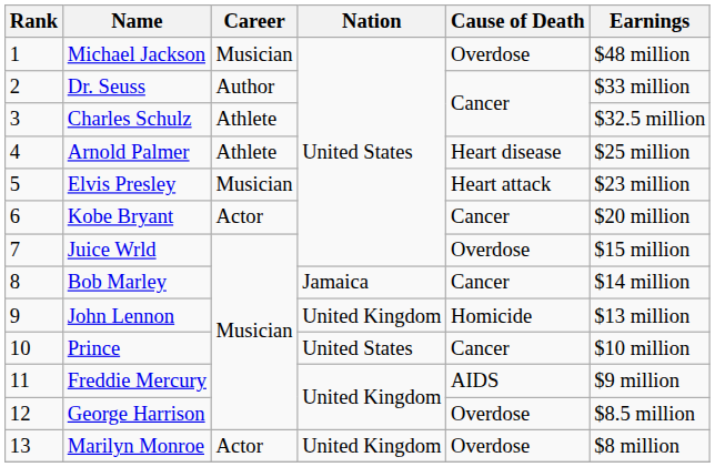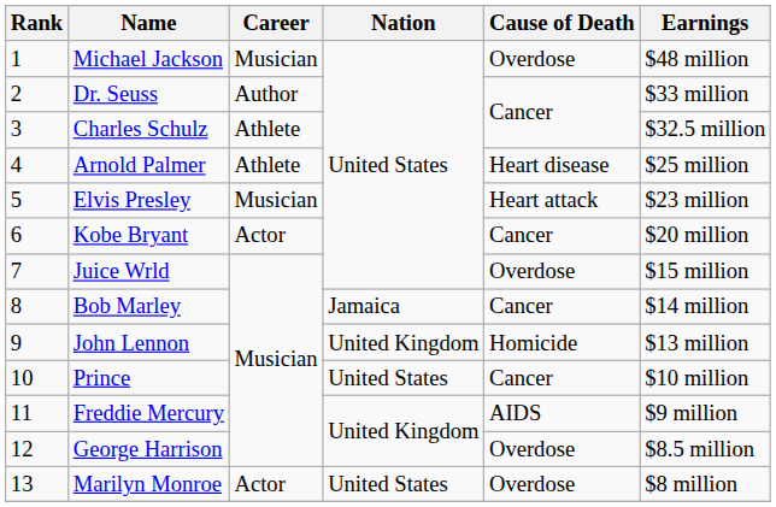Marilyn Monroe | Nation: United Kingdom -> United States
